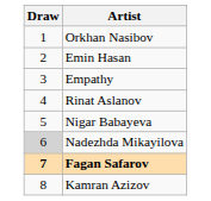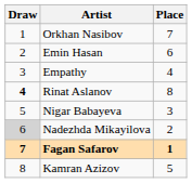+ column: Place | 7 | 6 | 4 | 8 | 3 | 2 | 1 | 5
Rinat Aslanov | Draw: normal -> bold
